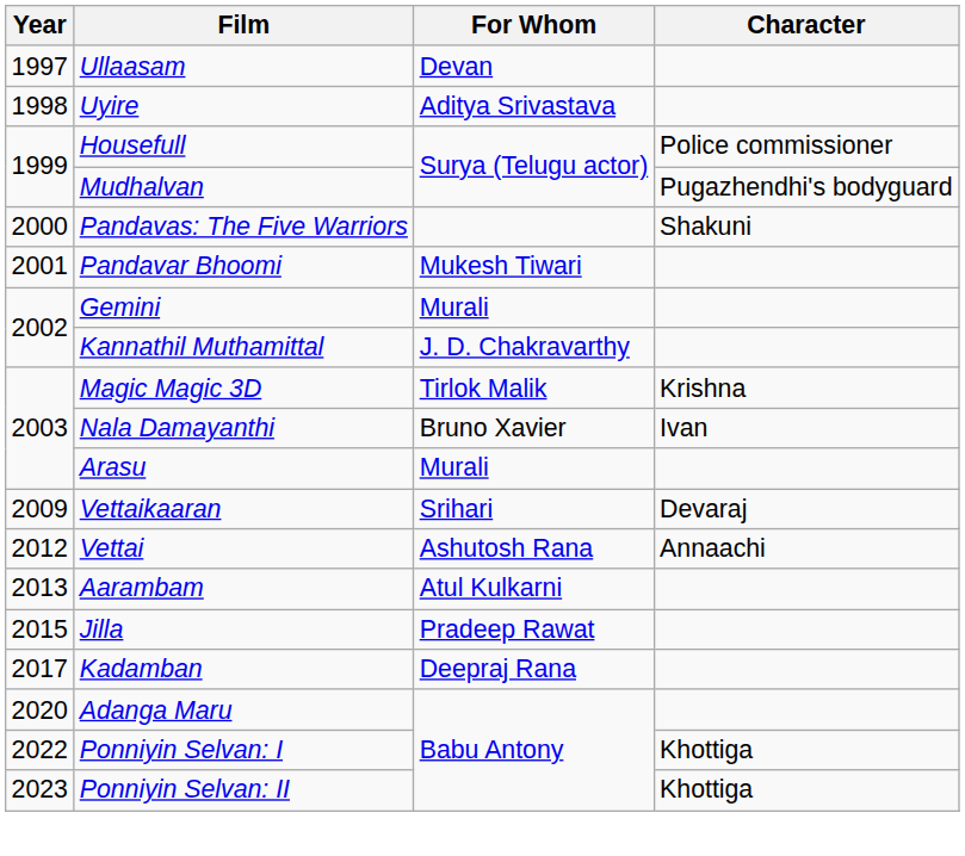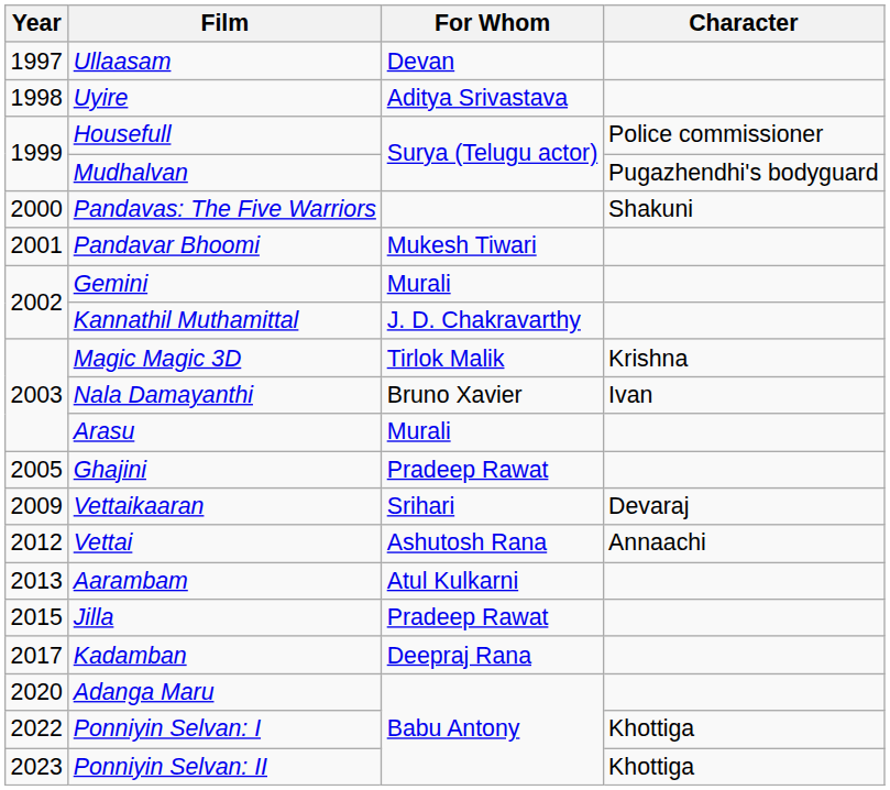+ row: 2005 | Ghajini | Pradeep Rawat
